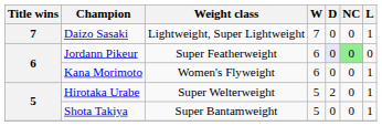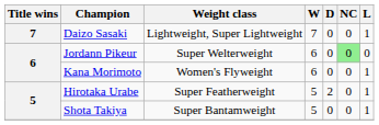Jordann Pikeur | Weight class: Super Featherweight -> Super Welterweight
Jordann Pikeur | D: lavender background -> no background
Hirotaka Urabe | Weight class: Super Welterweight -> Super Featherweight
